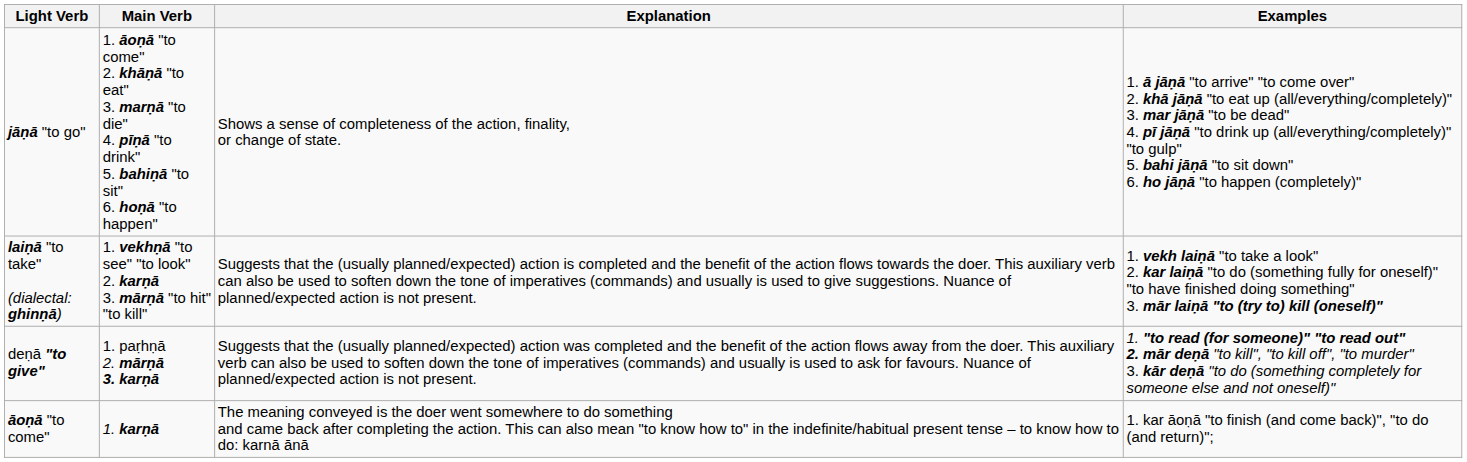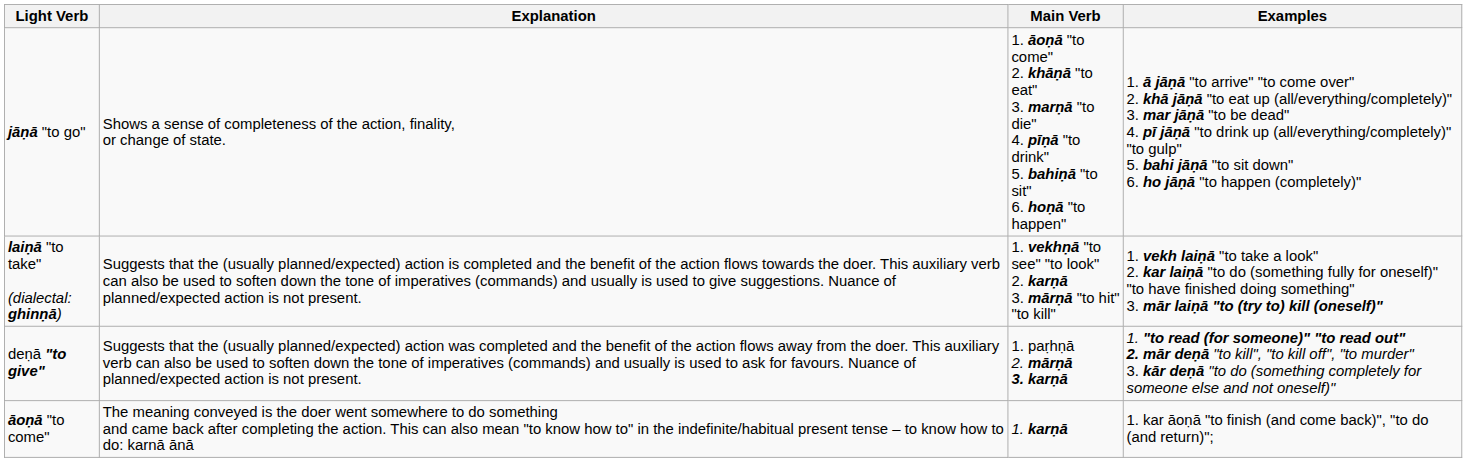columns swapped: Explanation <-> Main Verb
